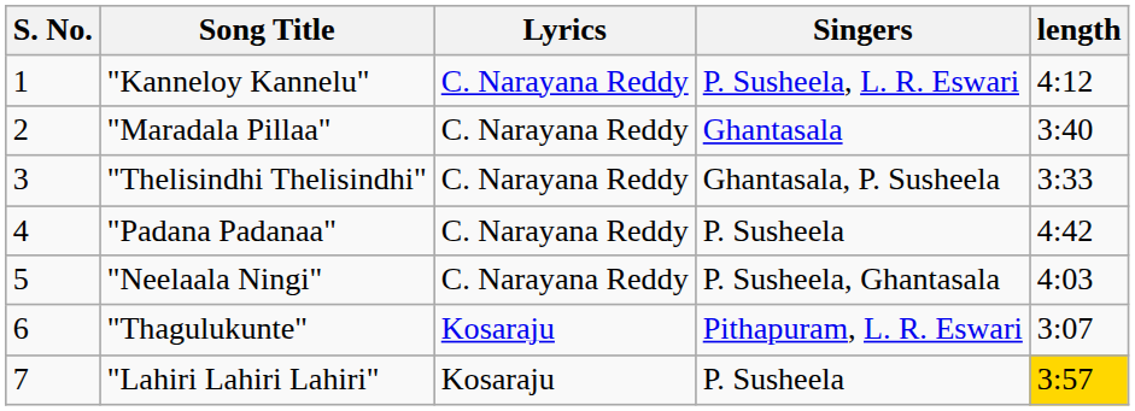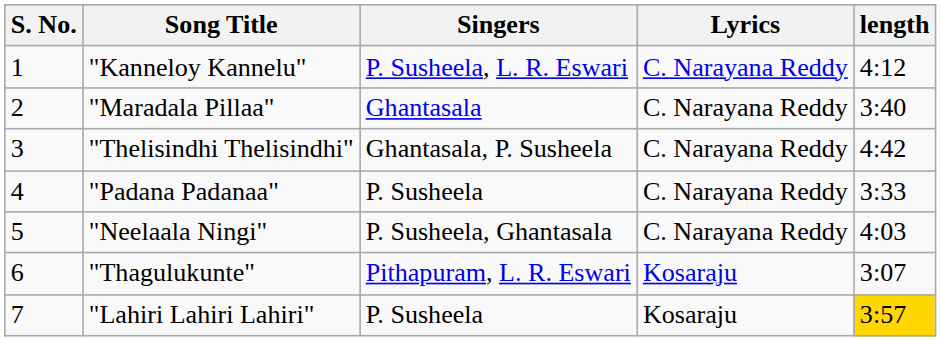columns swapped: Lyrics <-> Singers
"Thelisindhi Thelisindhi" | length: 3:33 -> 4:42
"Padana Padanaa" | length: 4:42 -> 3:33
